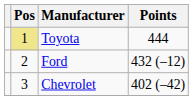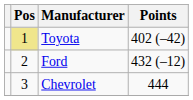Toyota | Points: 444 -> 402 (–42)
Chevrolet | Points: 402 (–42) -> 444
